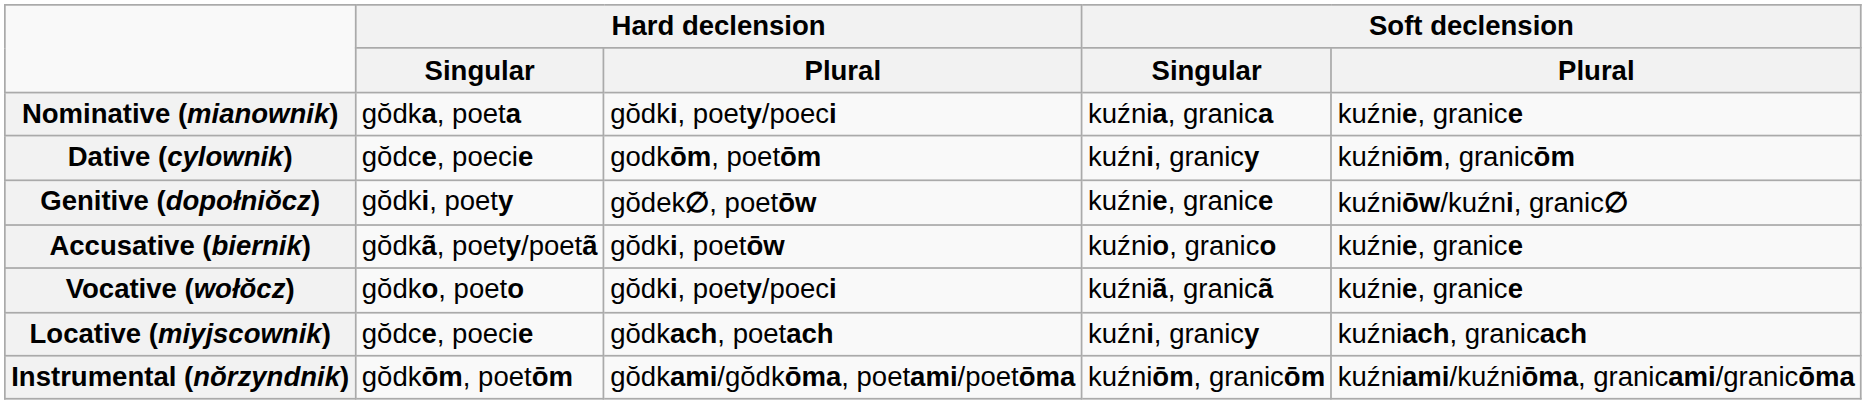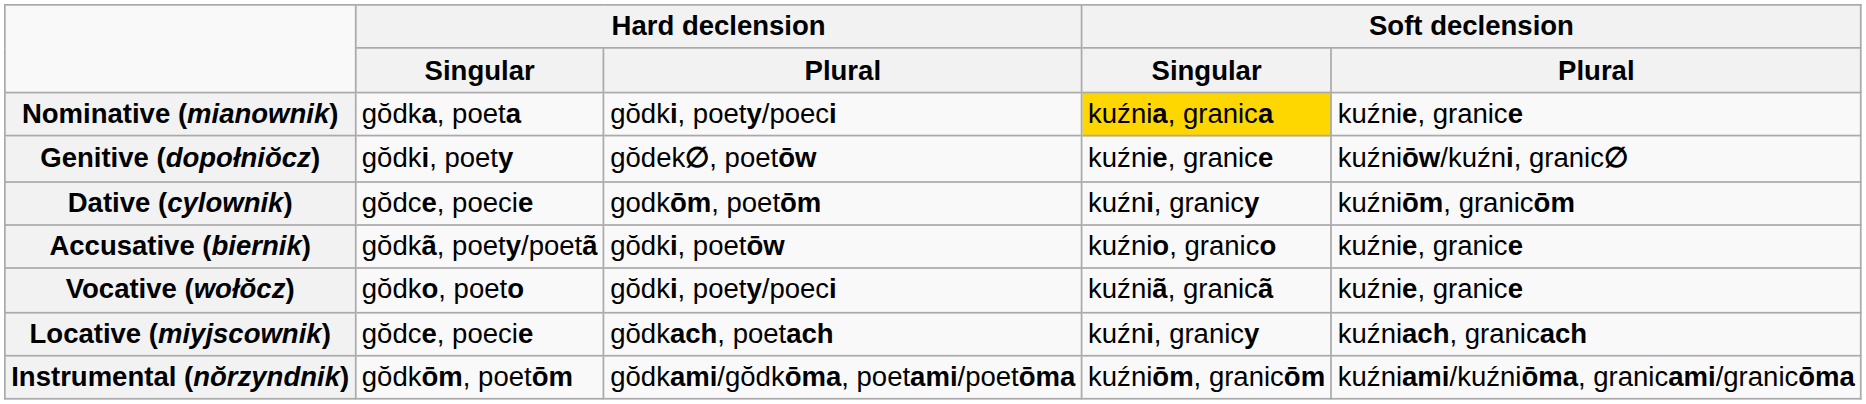Nominative (mianownik) | Soft declension / Singular: no background -> gold background
rows swapped: Genitive (dopołniŏcz) <-> Dative (cylownik)
